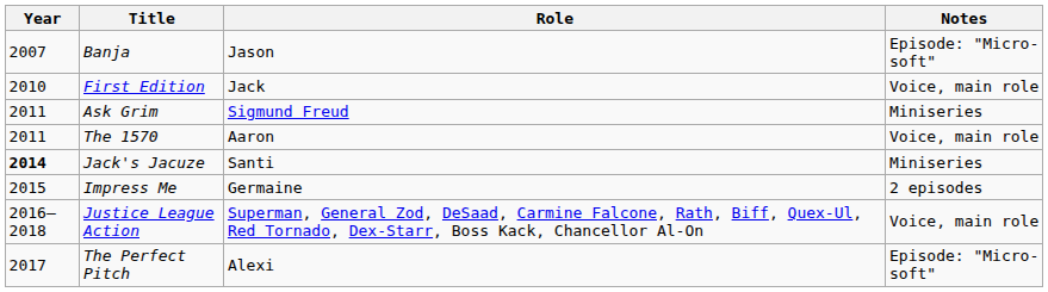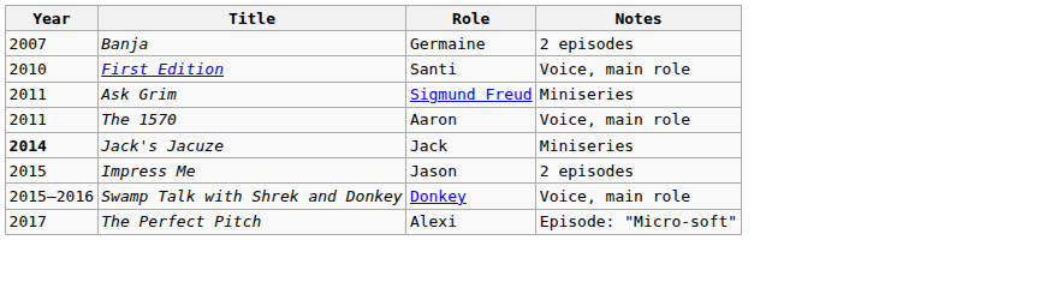Banja | Role: Jason -> Germaine
Banja | Notes: Episode: "Micro-soft" -> 2 episodes
First Edition | Role: Jack -> Santi
Jack's Jacuze | Role: Santi -> Jack
Impress Me | Role: Germaine -> Jason
+ row: 2015–2016 | Swamp Talk with Shrek and Donkey | Donkey | Voice, main role
- row: 2016–2018 | Justice League Action | Superman, General Zod, DeSaad, Carmine Falcone, Rath, Biff, Quex-Ul, Red Tornado, Dex-Starr, Boss Kack, Chancellor Al-On | Voice, main role
